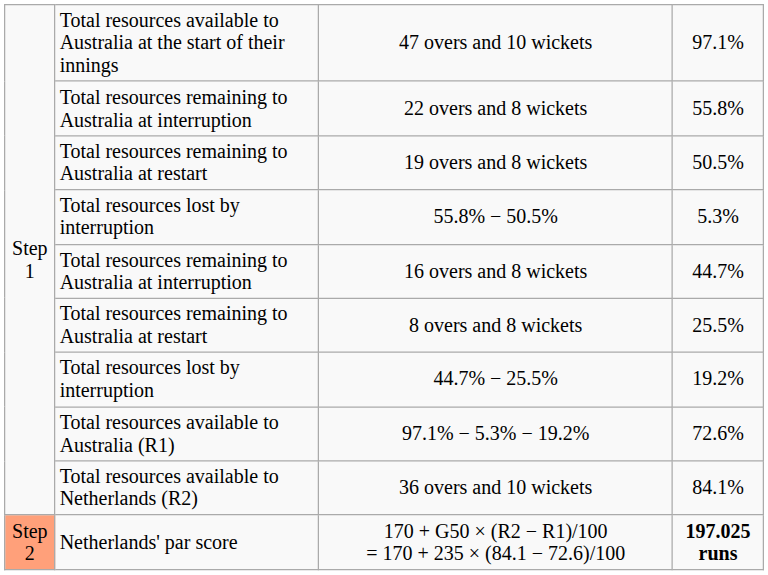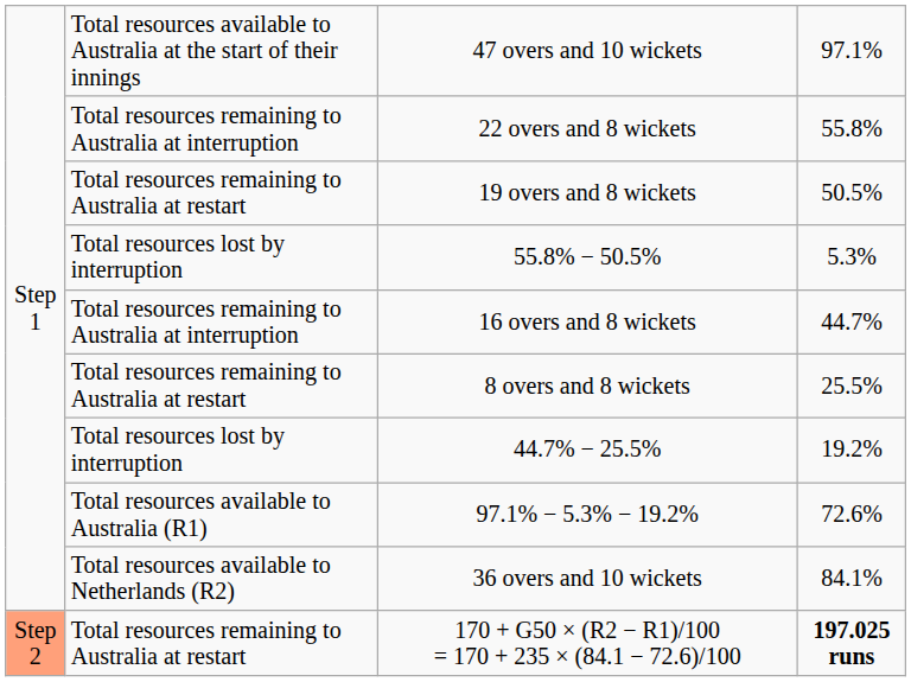170 + G50 × (R2 − R1)/100 = 170 + 235 × (84.1 − 72.6)/100 | column 2: Netherlands' par score -> Total resources remaining to Australia at restart
